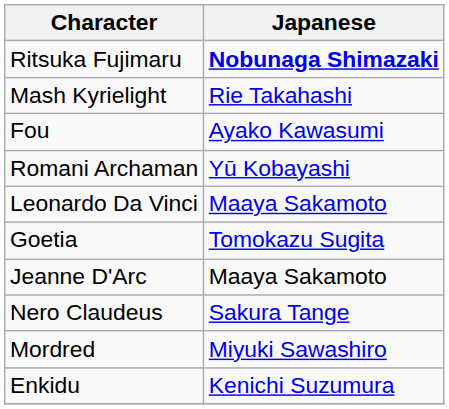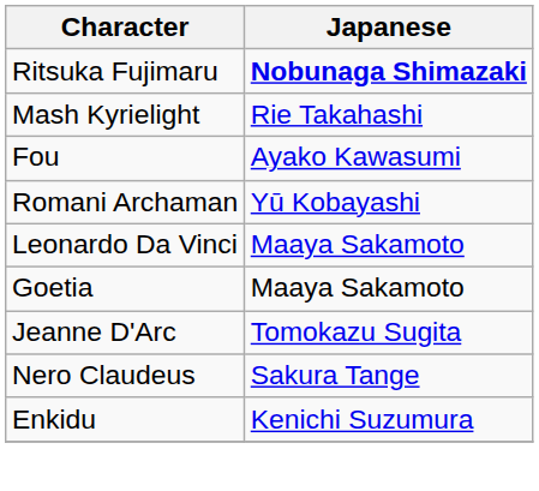Goetia | Japanese: Tomokazu Sugita -> Maaya Sakamoto
Jeanne D'Arc | Japanese: Maaya Sakamoto -> Tomokazu Sugita
- row: Mordred | Miyuki Sawashiro
